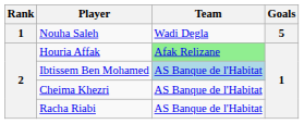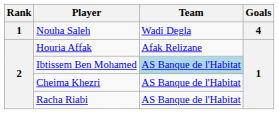Nouha Saleh | Goals: 5 -> 4
Houria Affak | Team: lightgreen background -> no background
